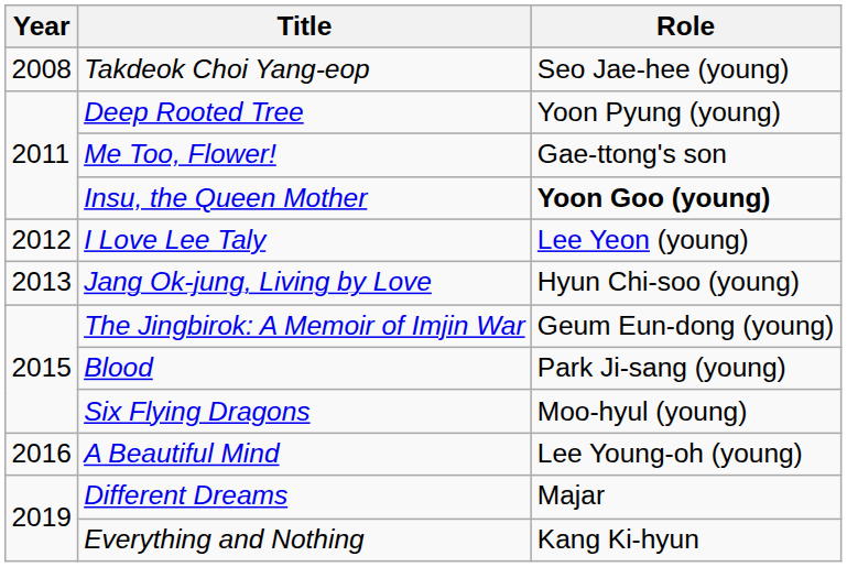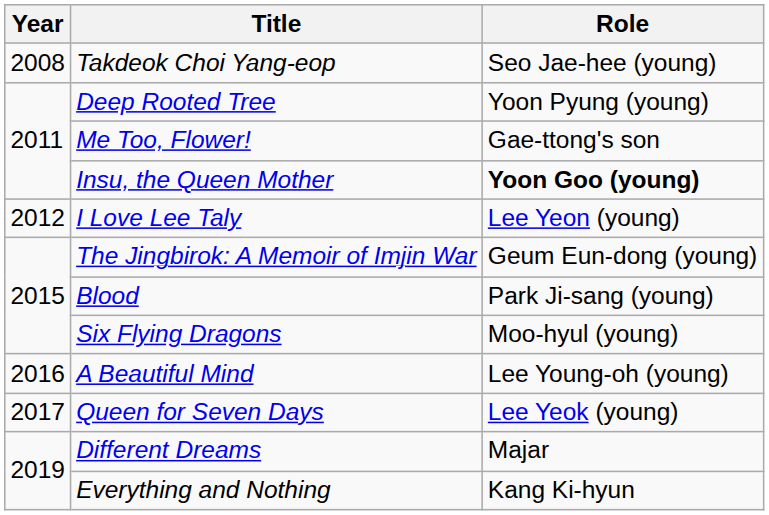- row: 2013 | Jang Ok-jung, Living by Love | Hyun Chi-soo (young)
+ row: 2017 | Queen for Seven Days | Lee Yeok (young)
